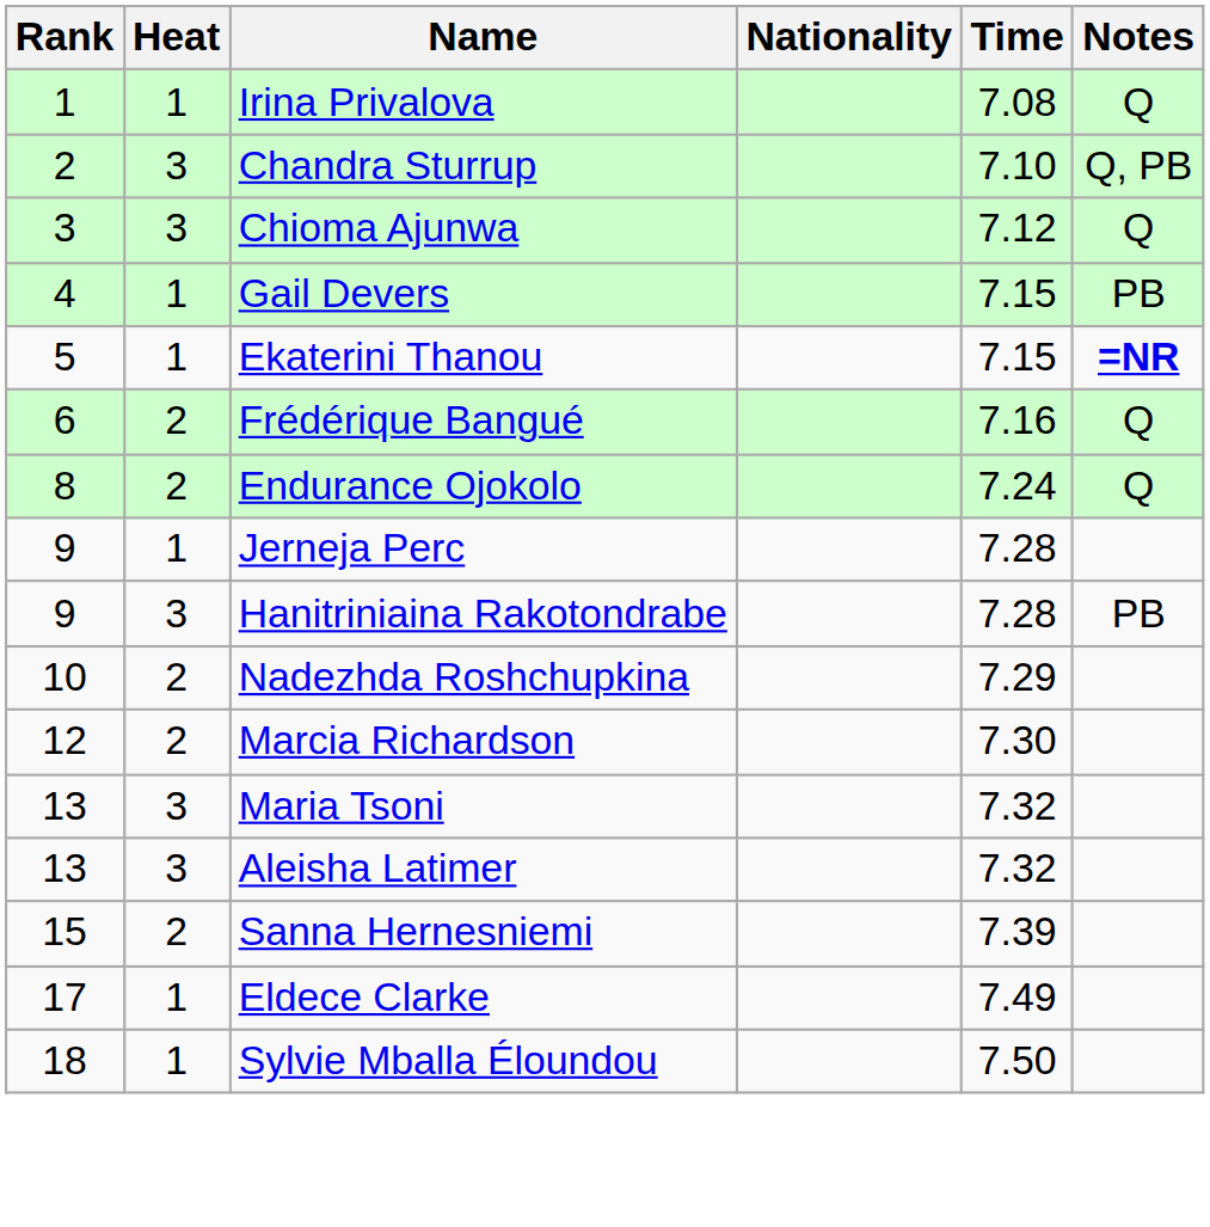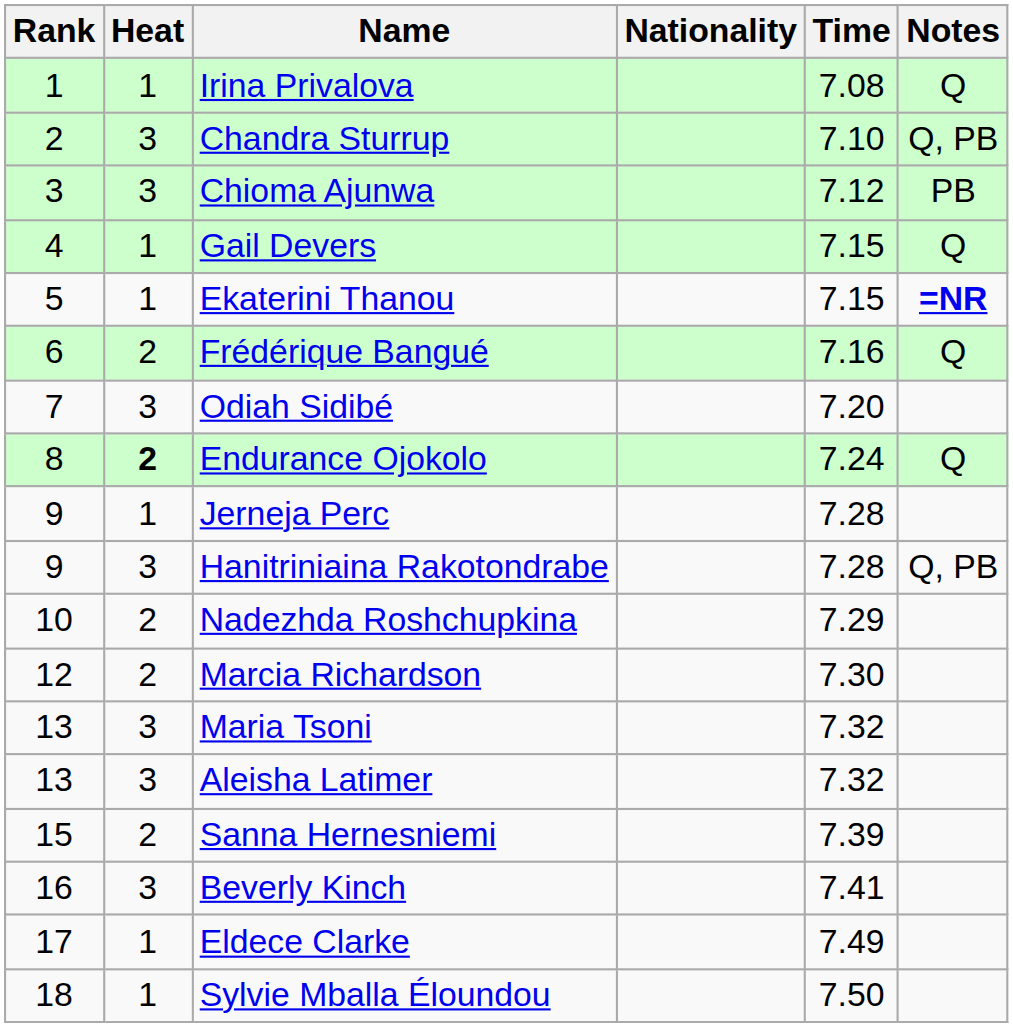Chioma Ajunwa | Notes: Q -> PB
Gail Devers | Notes: PB -> Q
+ row: 7 | 3 | Odiah Sidibé | 7.20
Endurance Ojokolo | Heat: normal -> bold
Hanitriniaina Rakotondrabe | Notes: PB -> Q, PB
+ row: 16 | 3 | Beverly Kinch | 7.41
